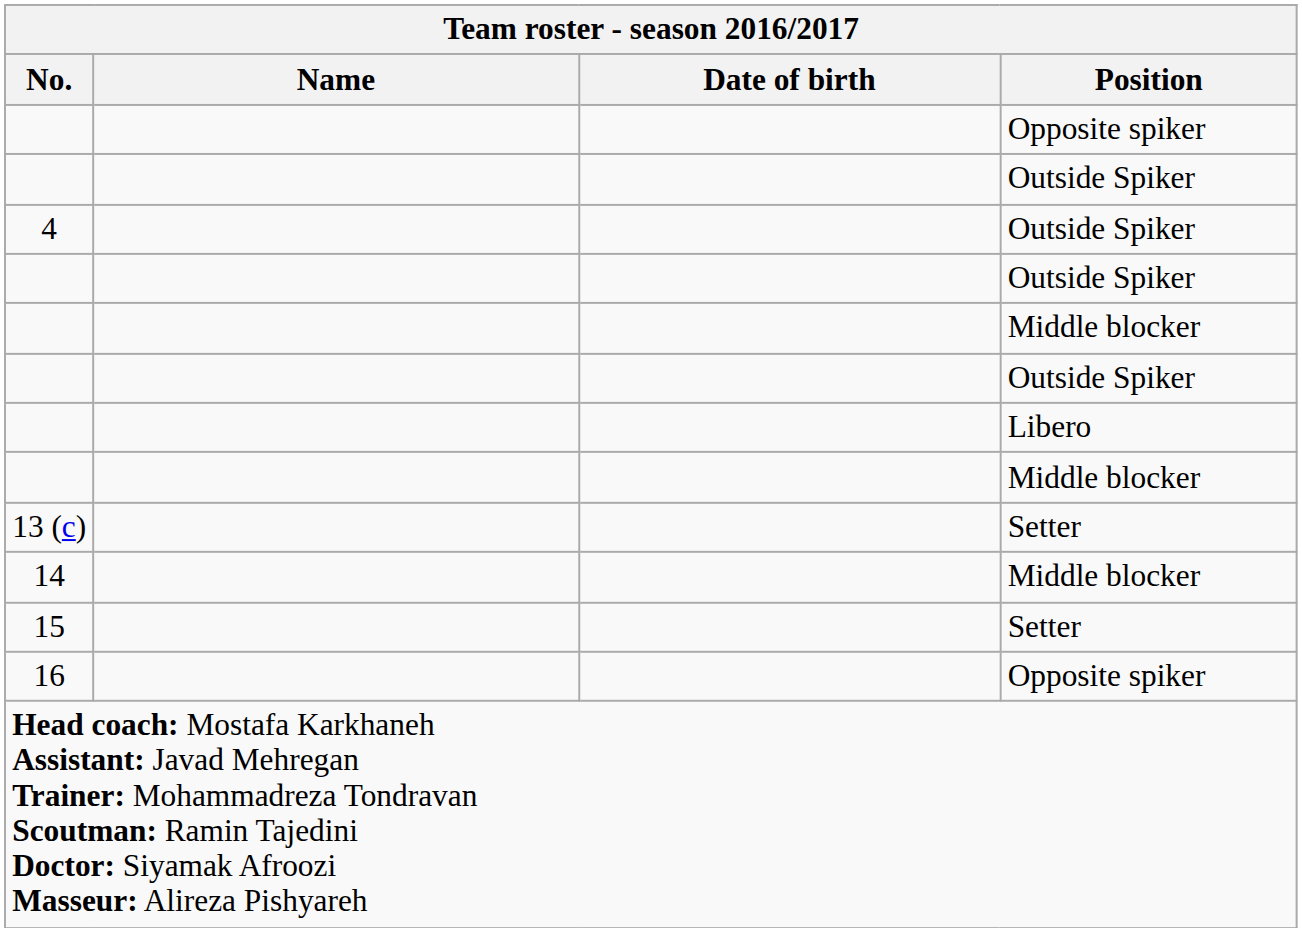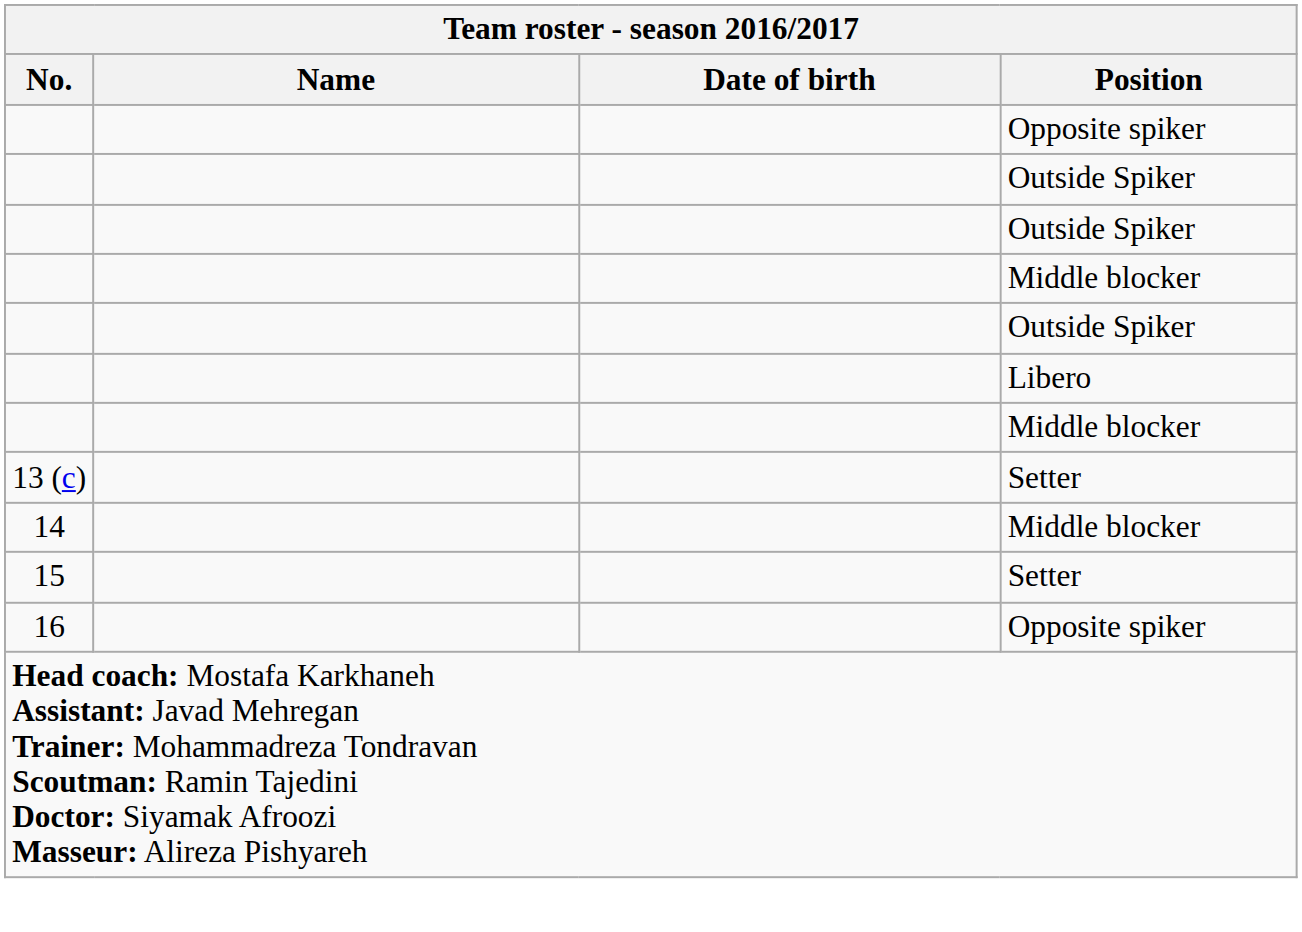- row: 4 | Outside Spiker
